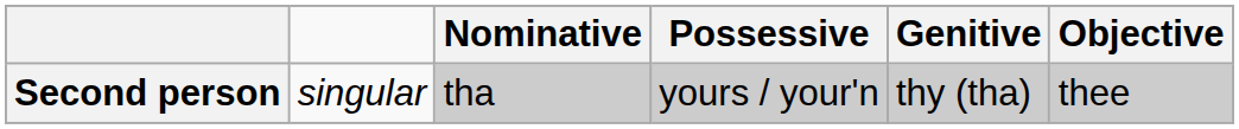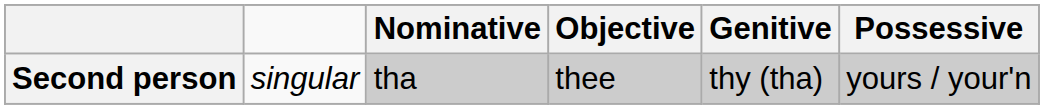columns swapped: Objective <-> Possessive
